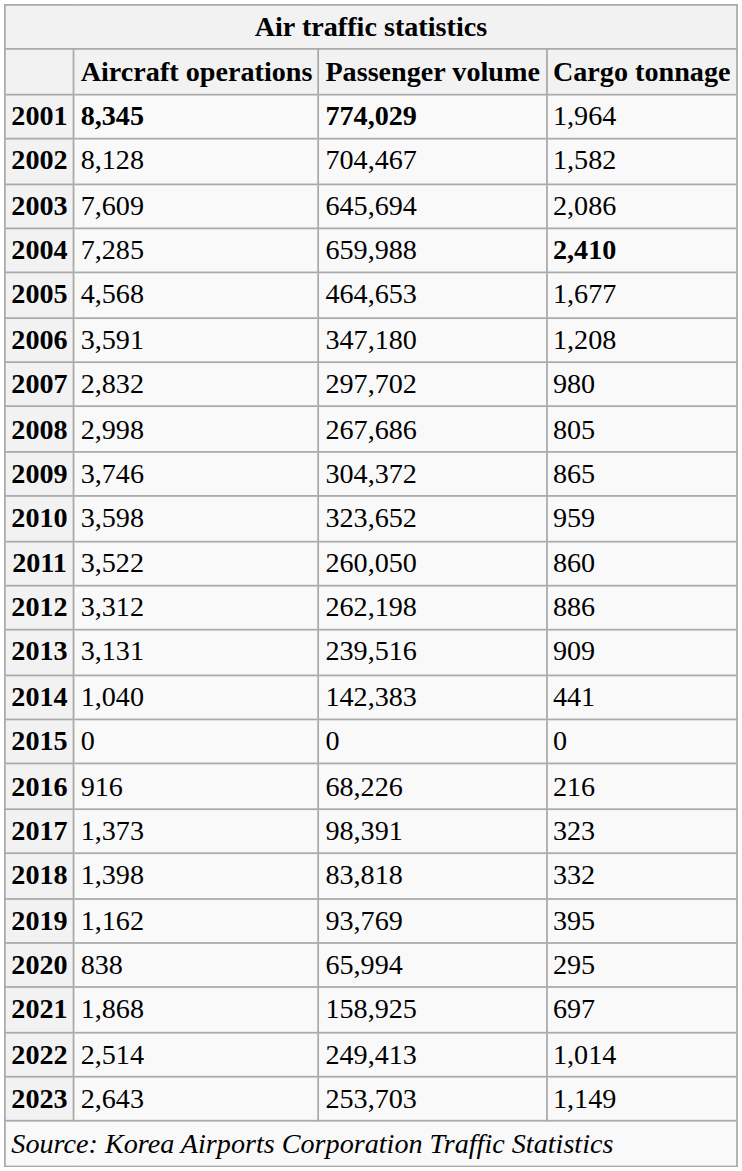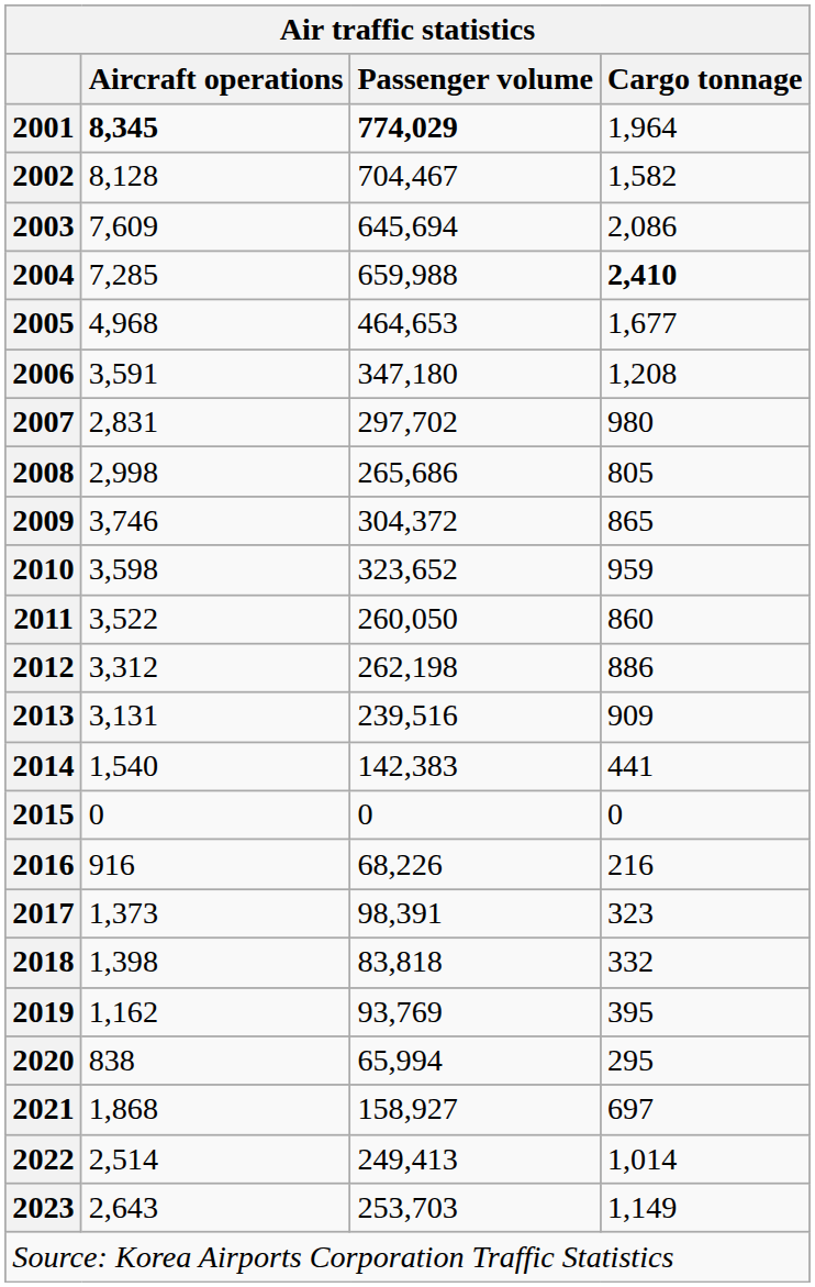2005 | Aircraft operations: 4,568 -> 4,968
2007 | Aircraft operations: 2,832 -> 2,831
2008 | Passenger volume: 267,686 -> 265,686
2014 | Aircraft operations: 1,040 -> 1,540
2021 | Passenger volume: 158,925 -> 158,927
